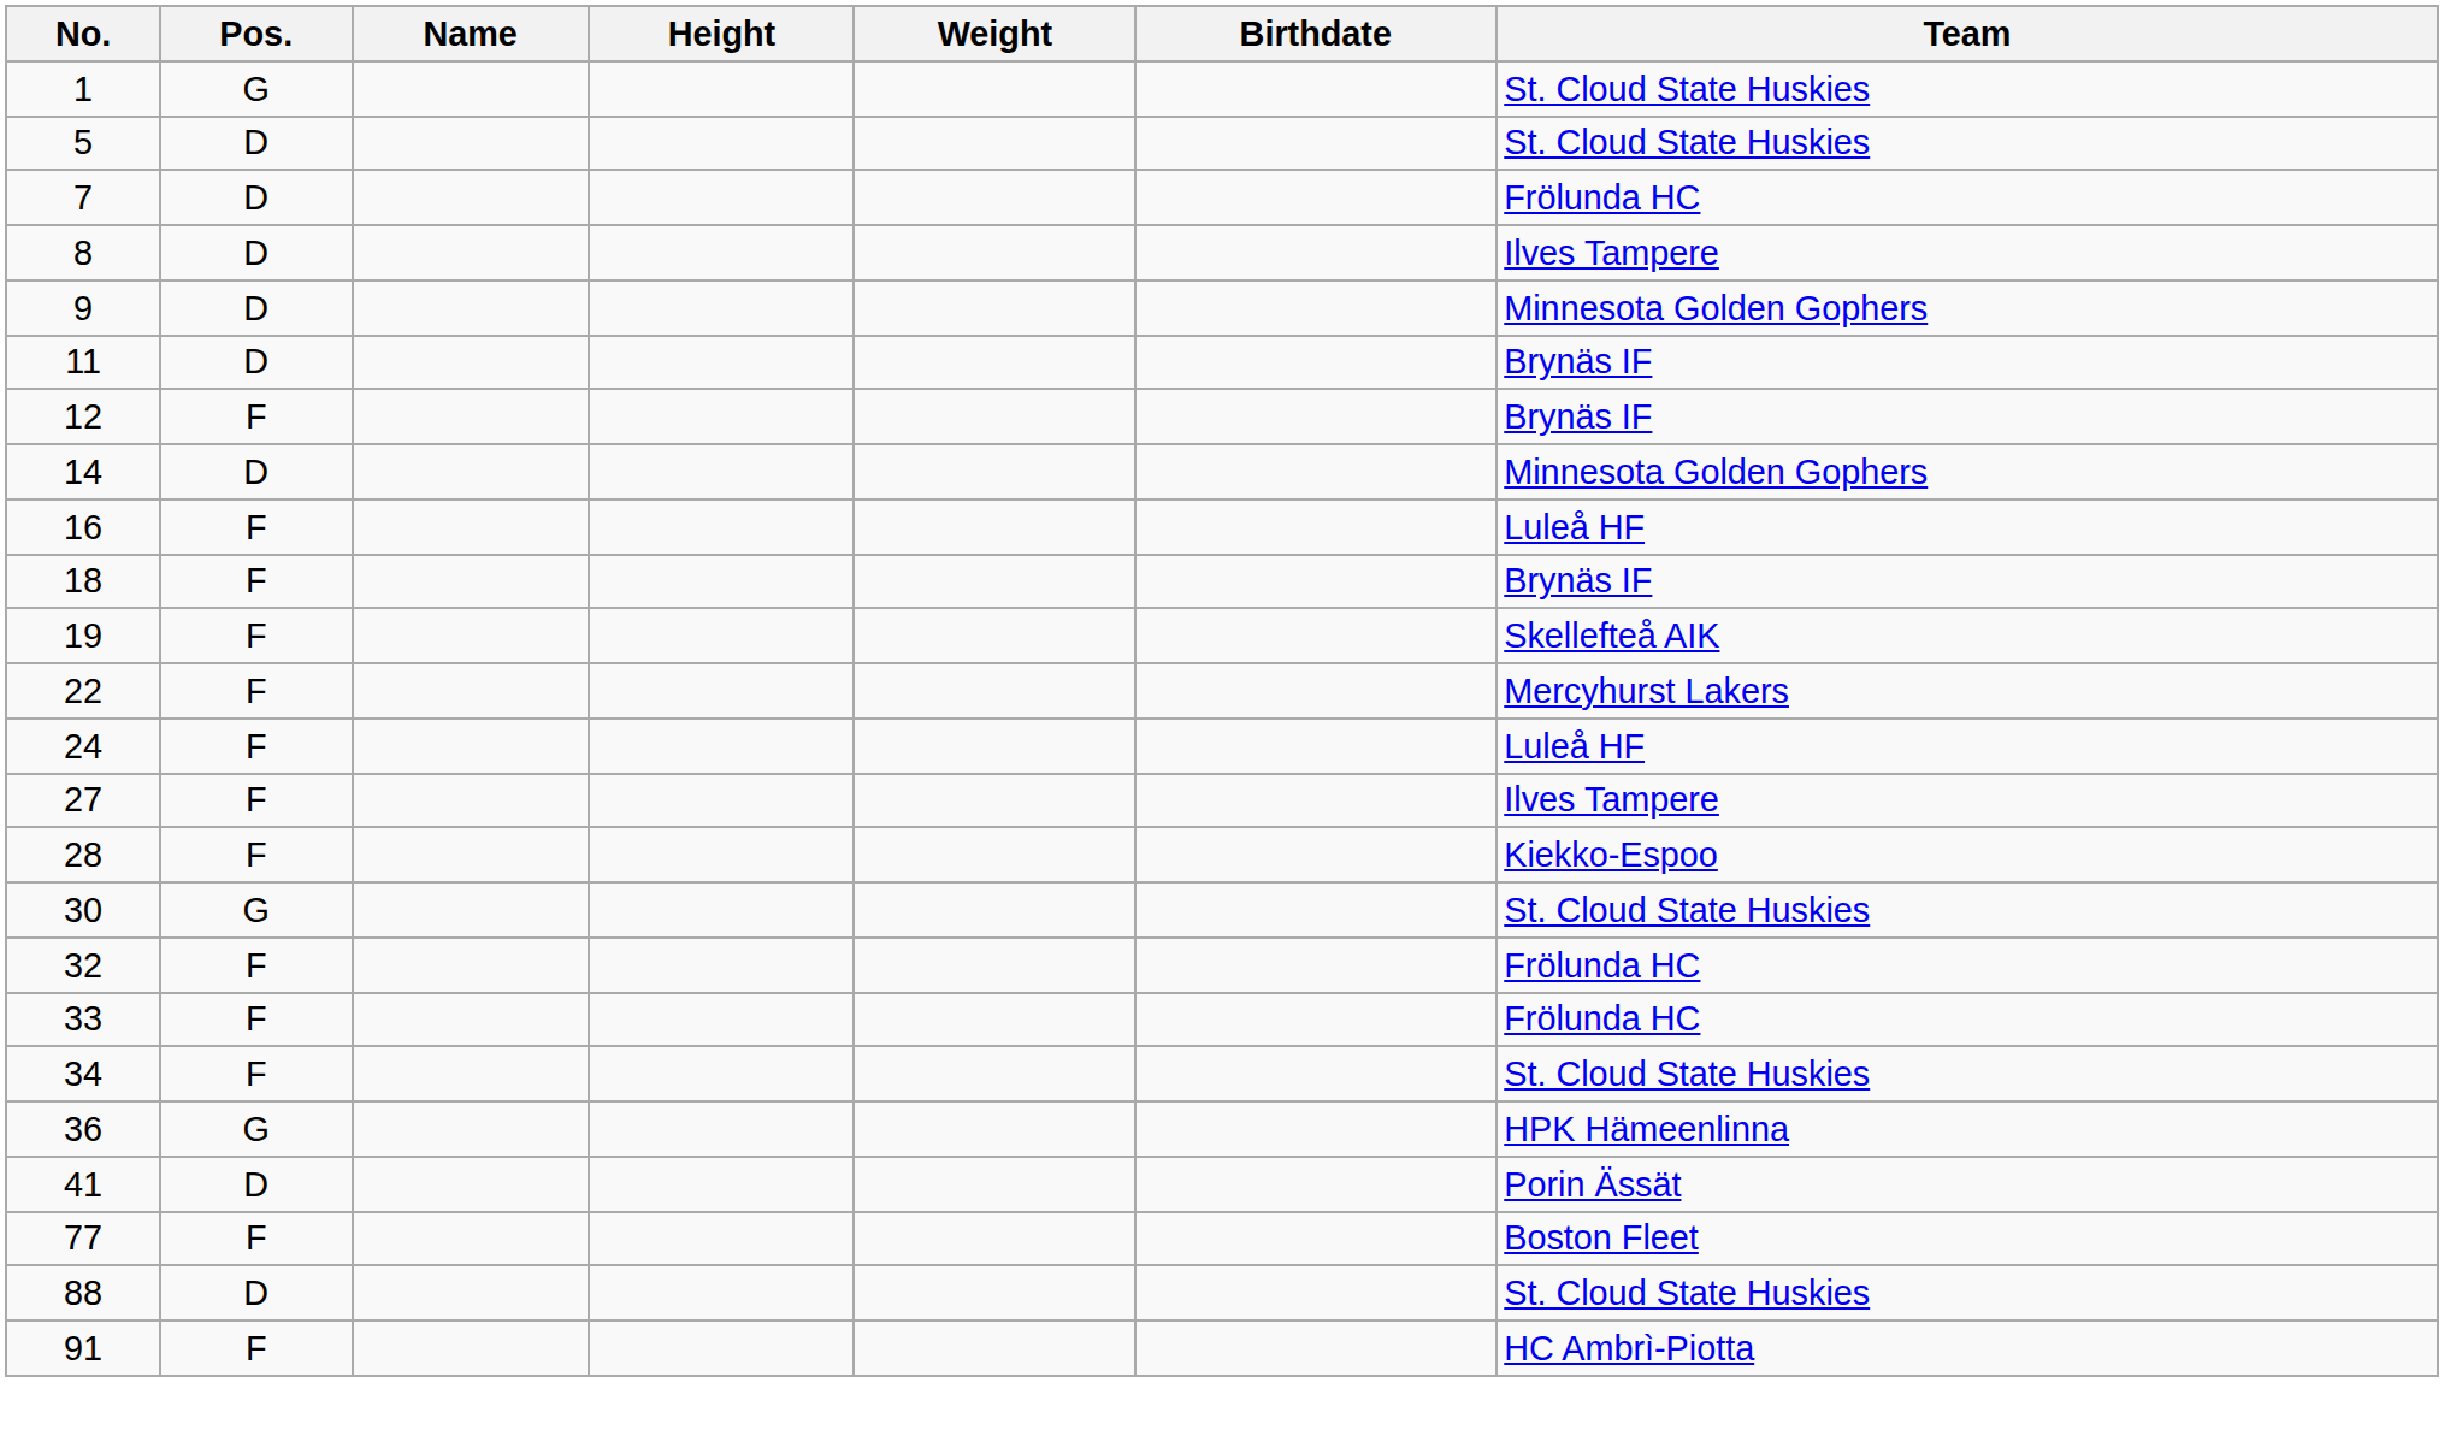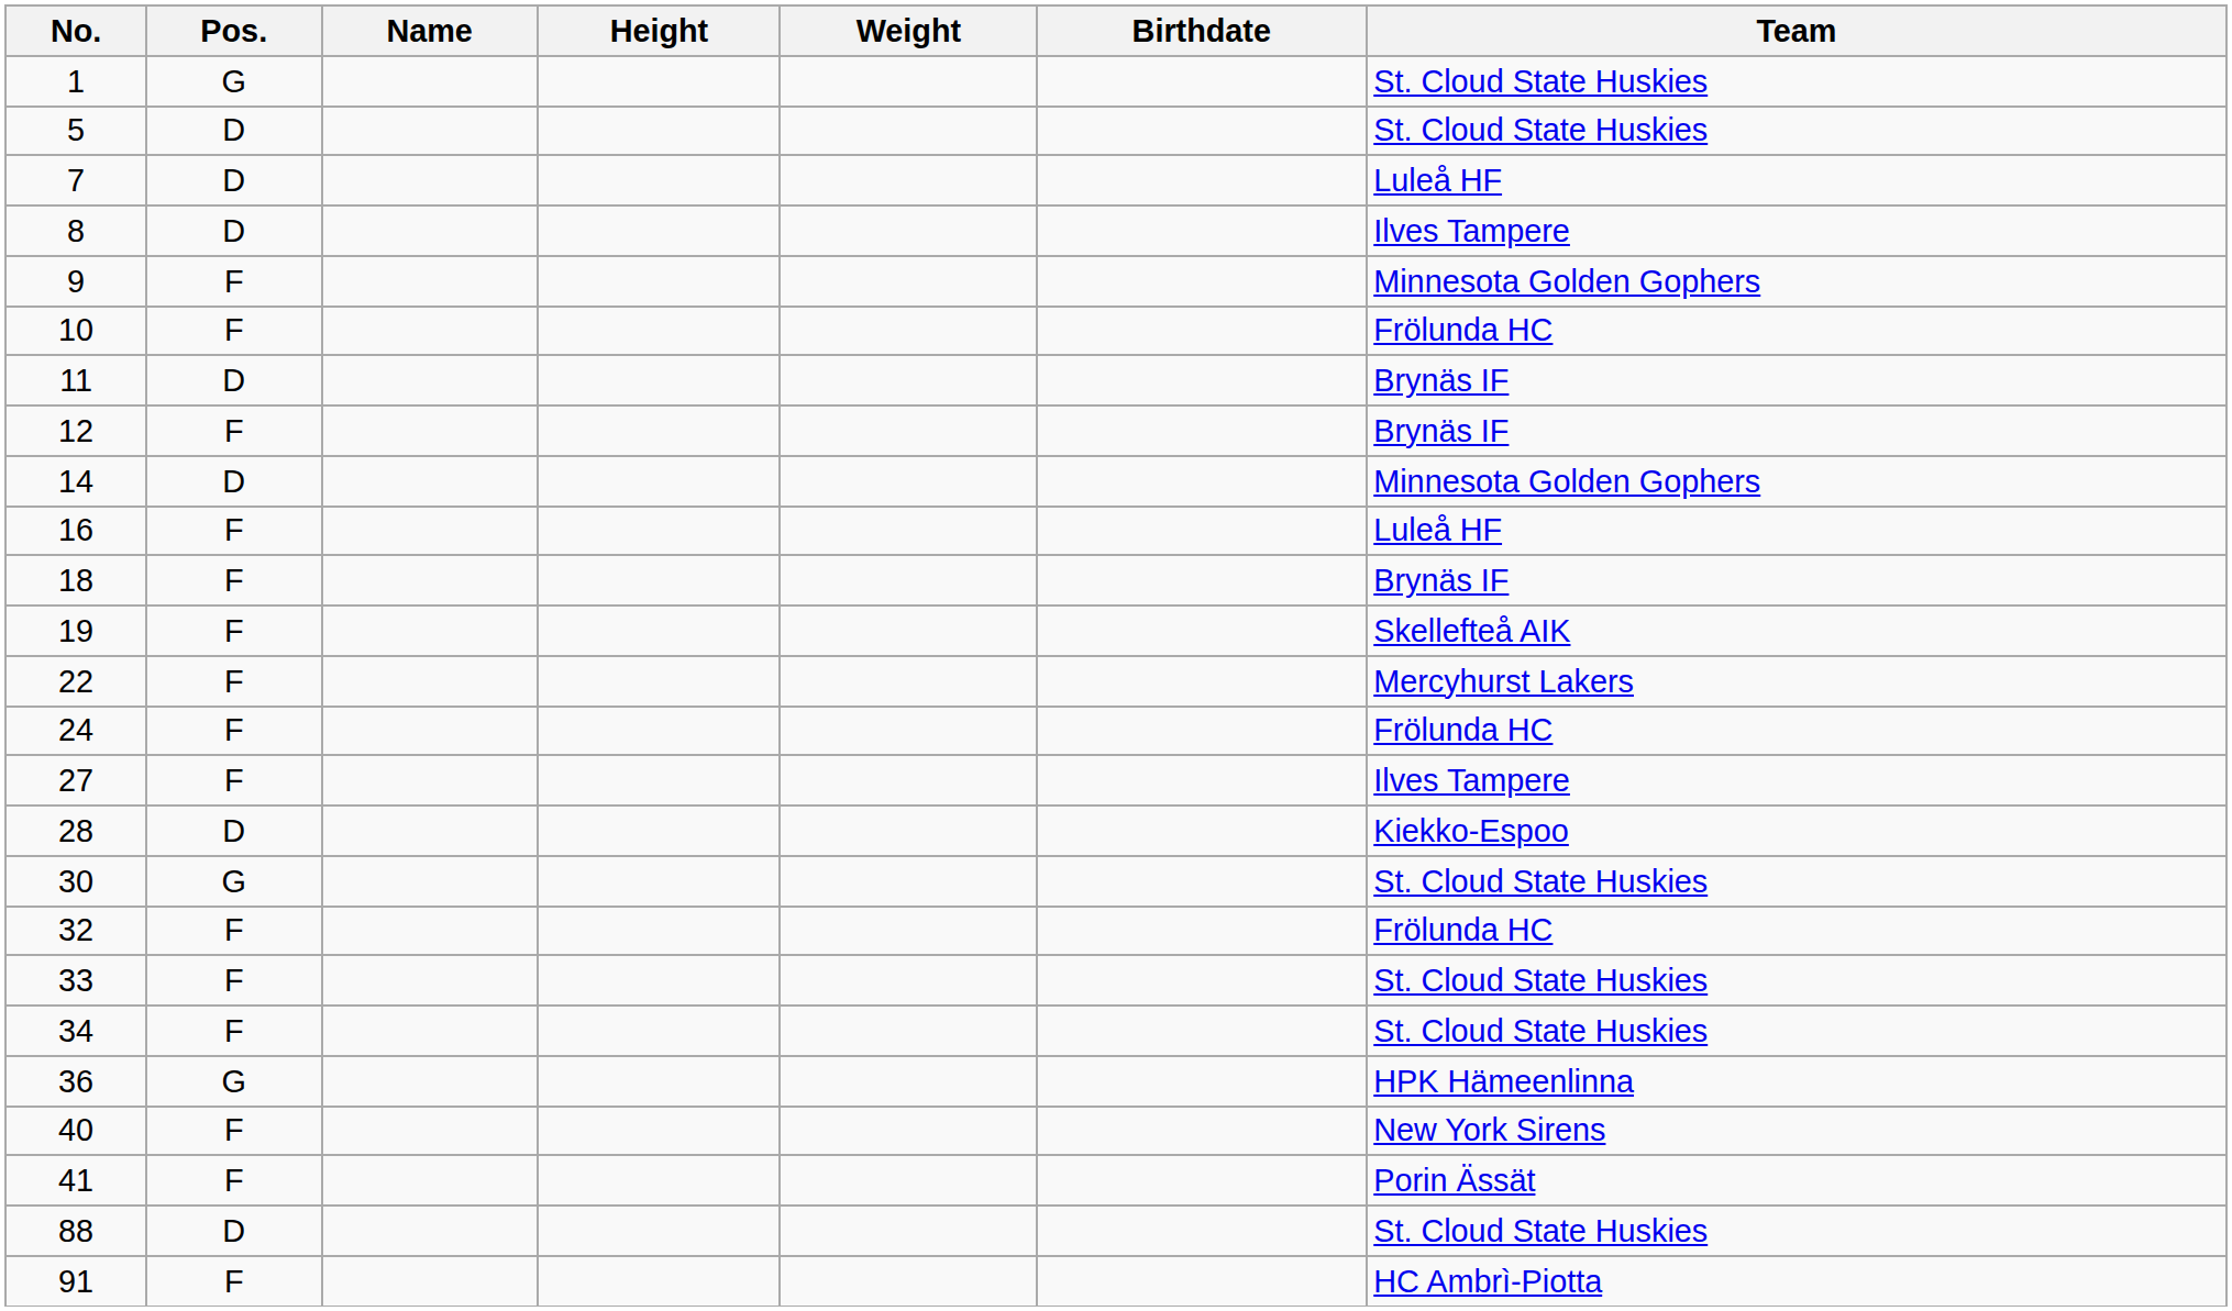7 | Team: Frölunda HC -> Luleå HF
9 | Pos.: D -> F
+ row: 10 | F | Frölunda HC
24 | Team: Luleå HF -> Frölunda HC
28 | Pos.: F -> D
33 | Team: Frölunda HC -> St. Cloud State Huskies
+ row: 40 | F | New York Sirens
41 | Pos.: D -> F
- row: 77 | F | Boston Fleet
